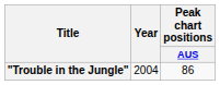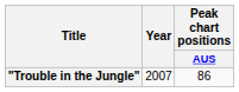"Trouble in the Jungle" | Year: 2004 -> 2007
